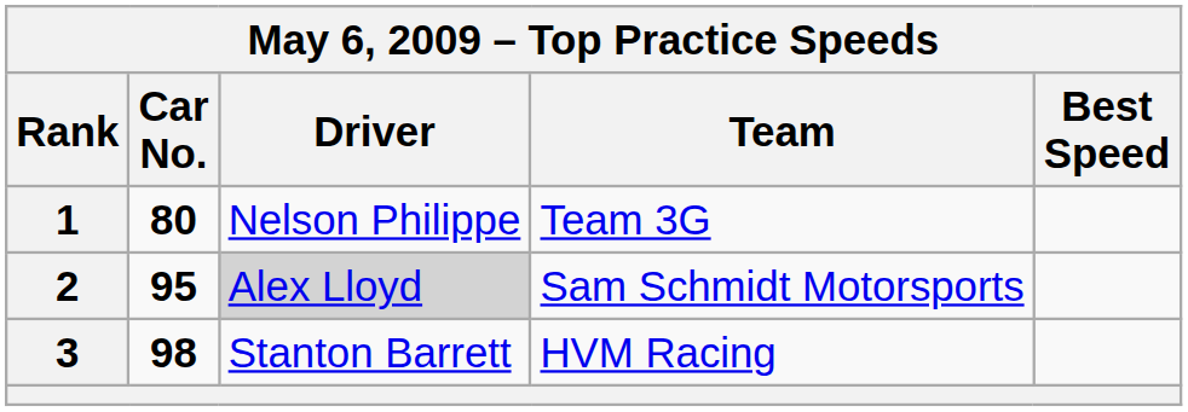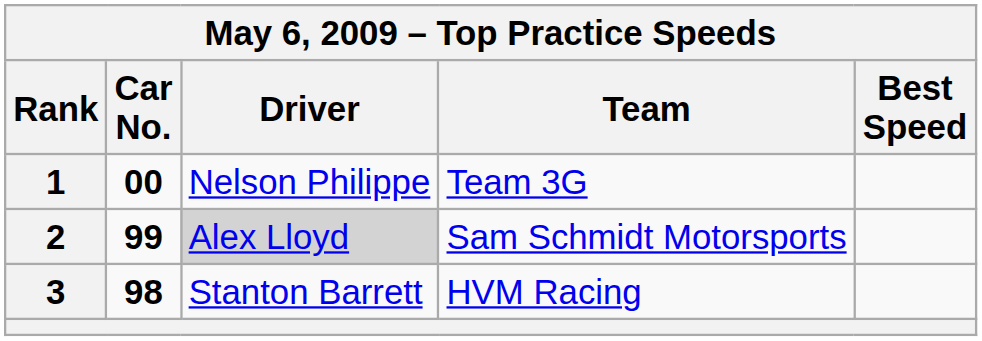1 | Car No.: 80 -> 00
2 | Car No.: 95 -> 99
